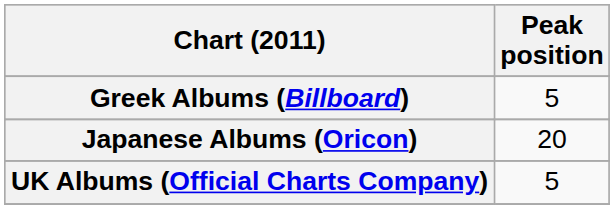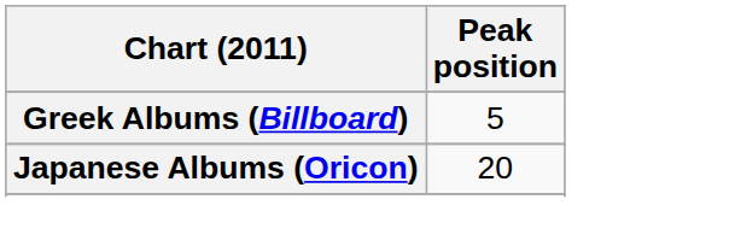- row: UK Albums (Official Charts Company) | 5
